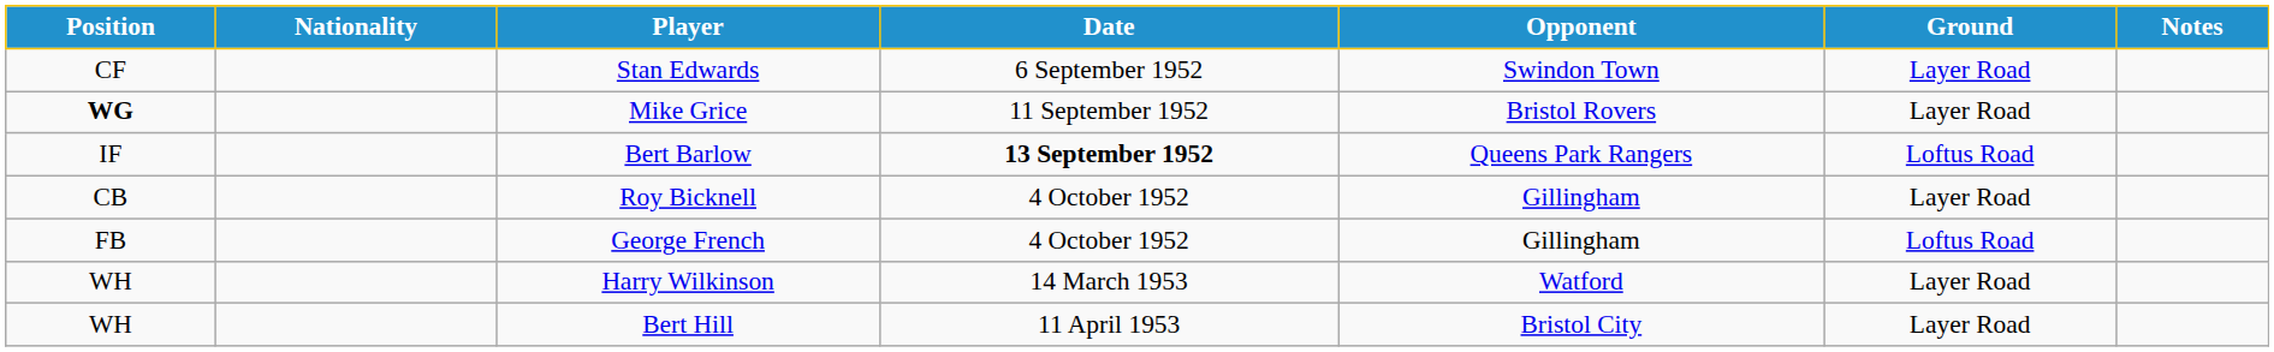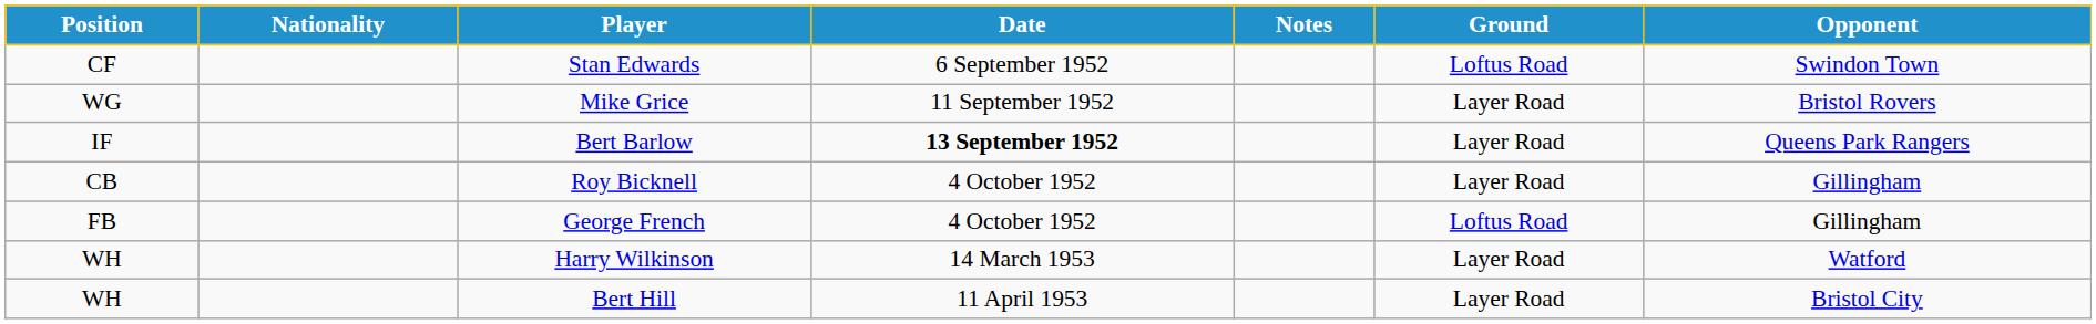columns swapped: Opponent <-> Notes
Stan Edwards | Ground: Layer Road -> Loftus Road
Mike Grice | Position: bold -> normal
Bert Barlow | Ground: Loftus Road -> Layer Road
